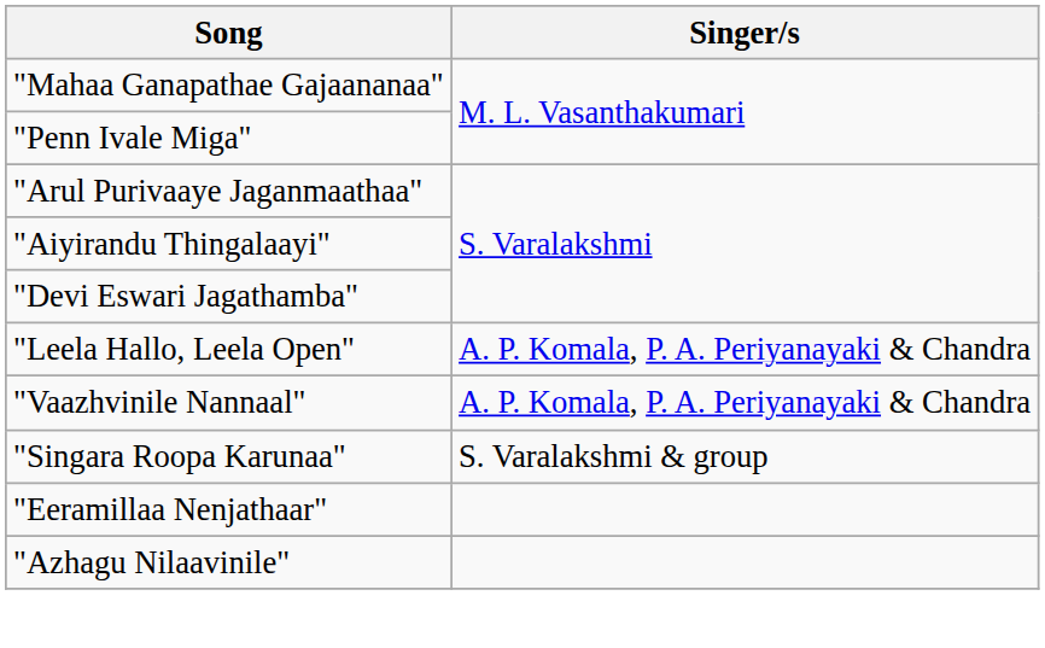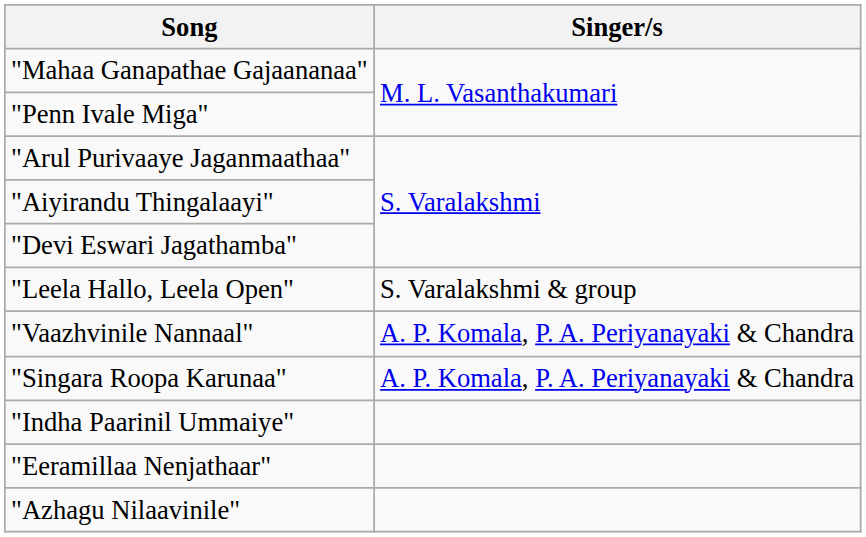"Leela Hallo, Leela Open" | Singer/s: A. P. Komala, P. A. Periyanayaki & Chandra -> S. Varalakshmi & group
"Singara Roopa Karunaa" | Singer/s: S. Varalakshmi & group -> A. P. Komala, P. A. Periyanayaki & Chandra
+ row: "Indha Paarinil Ummaiye"
